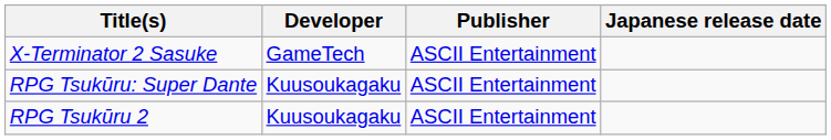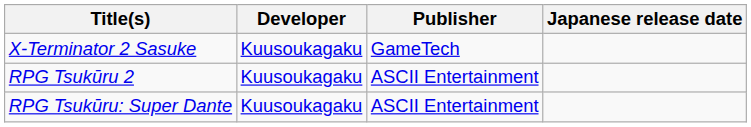X-Terminator 2 Sasuke | Developer: GameTech -> Kuusoukagaku
X-Terminator 2 Sasuke | Publisher: ASCII Entertainment -> GameTech
rows swapped: RPG Tsukūru: Super Dante <-> RPG Tsukūru 2
